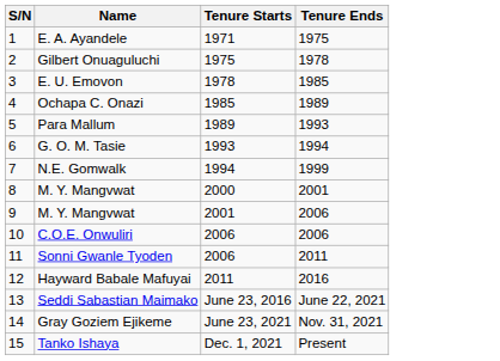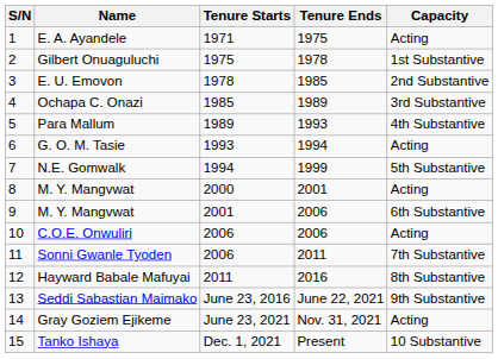+ column: Capacity | Acting | 1st Substantive | 2nd Substantive | 3rd Substantive | 4th Substantive | Acting | 5th Substantive | Acting | 6th Substantive | Acting | 7th Substantive | 8th Substantive | 9th Substantive | Acting | 10 Substantive
